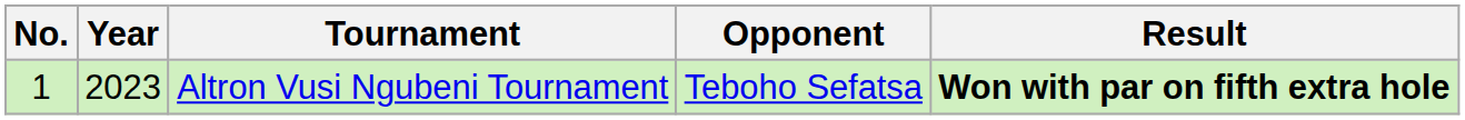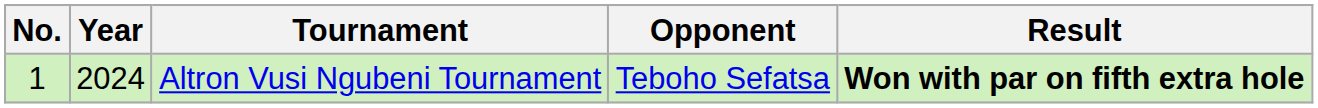Altron Vusi Ngubeni Tournament | Year: 2023 -> 2024
